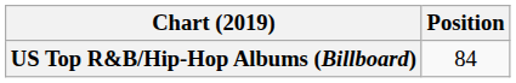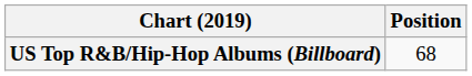US Top R&B/Hip-Hop Albums (Billboard) | Position: 84 -> 68
